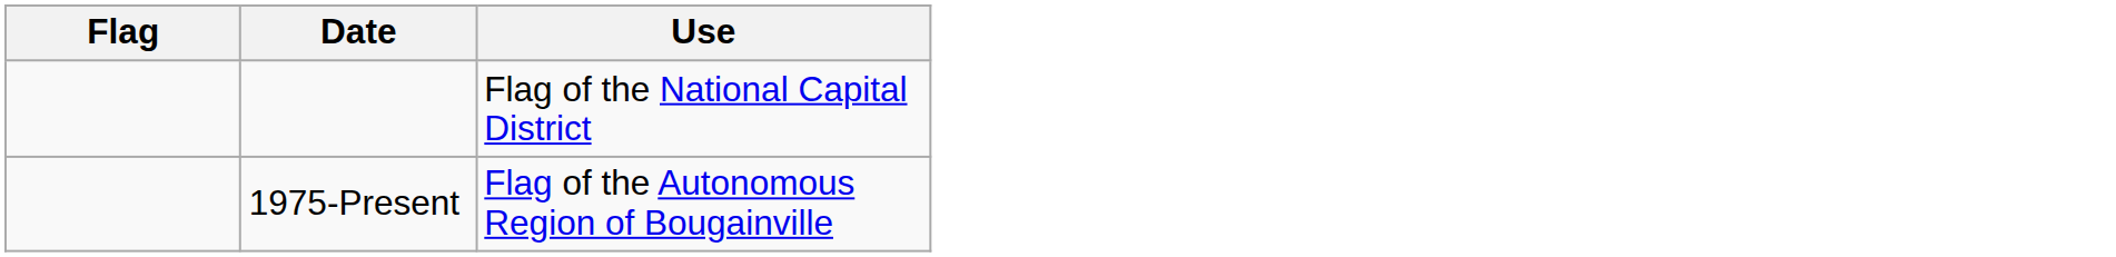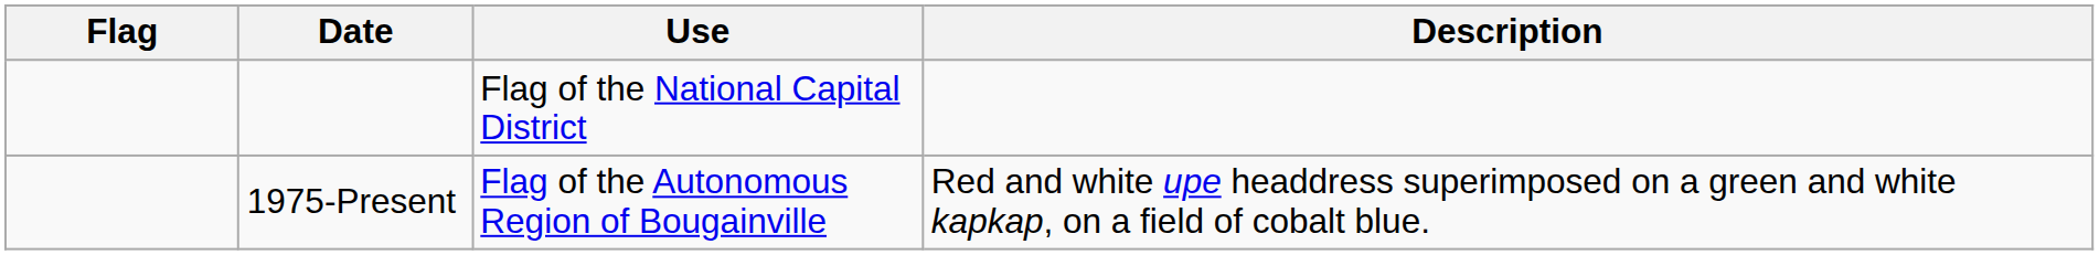+ column: Description | Red and white upe headdress superimposed on a green and white kapkap, on a field of cobalt blue.
